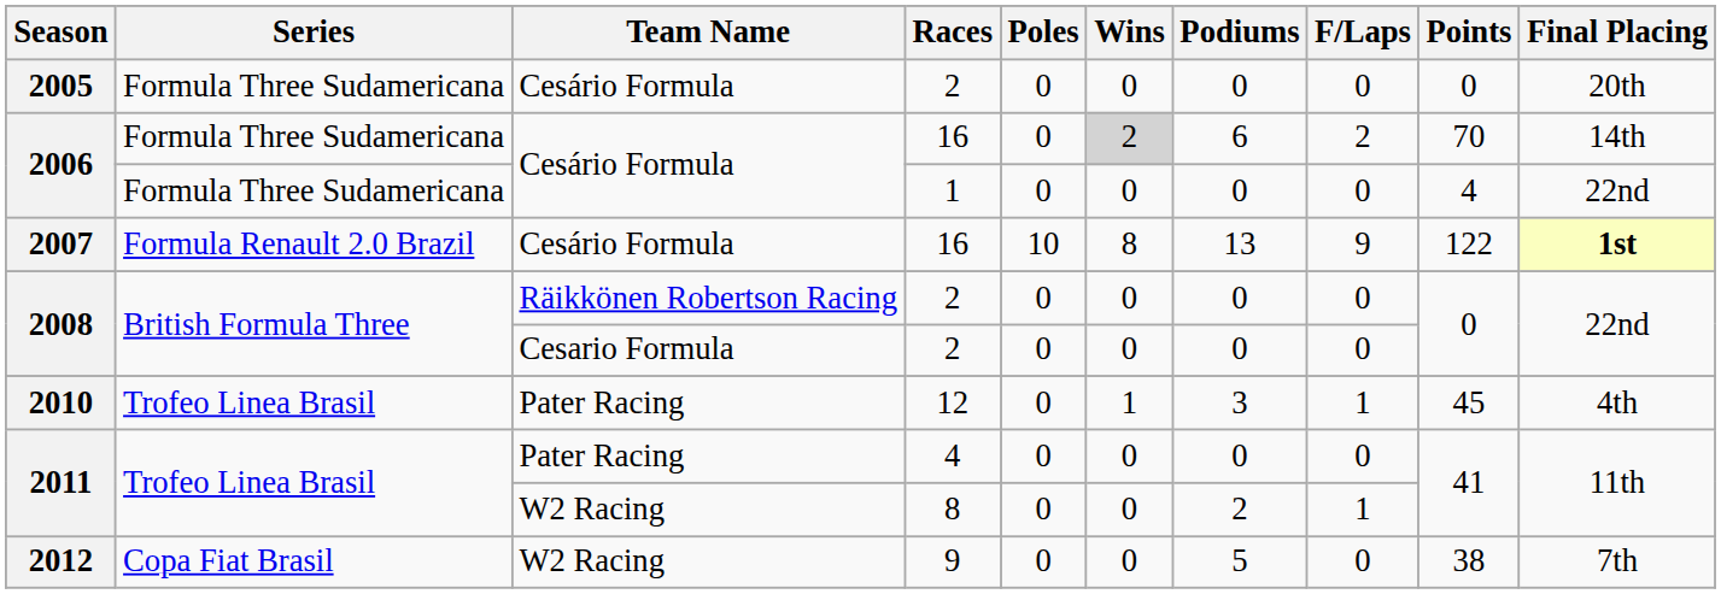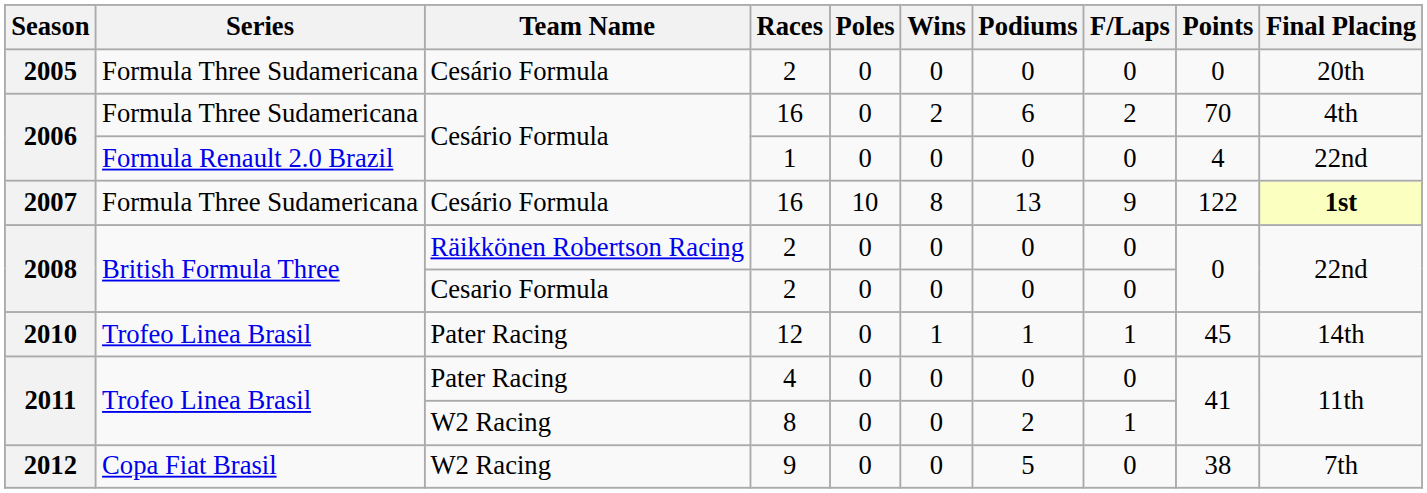2006 / 16 | Wins: lightgrey background -> no background
2006 / 16 | Final Placing: 14th -> 4th
2006 / 1 | Series: Formula Three Sudamericana -> Formula Renault 2.0 Brazil
2007 | Series: Formula Renault 2.0 Brazil -> Formula Three Sudamericana
2010 | Podiums: 3 -> 1
2010 | Final Placing: 4th -> 14th
